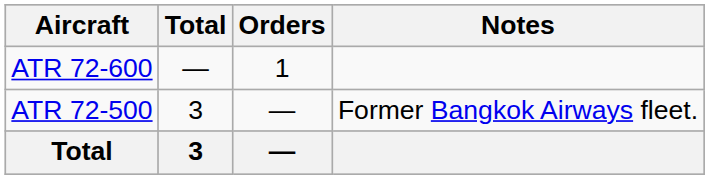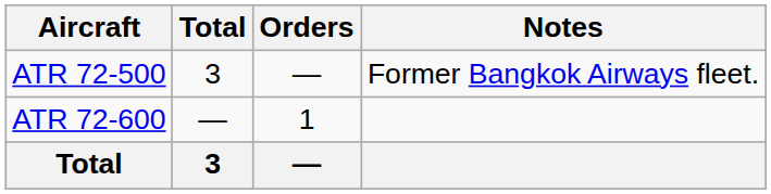rows swapped: ATR 72-500 <-> ATR 72-600
